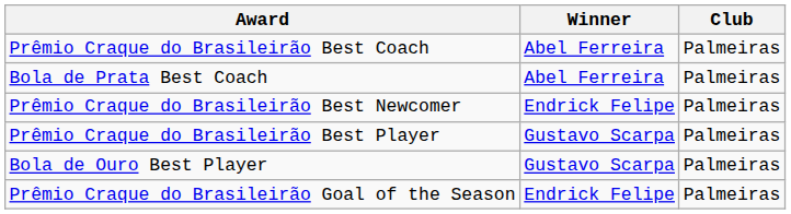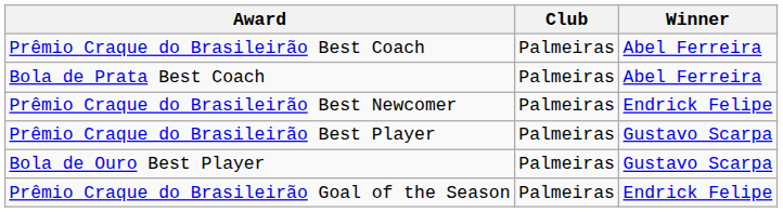columns swapped: Winner <-> Club
